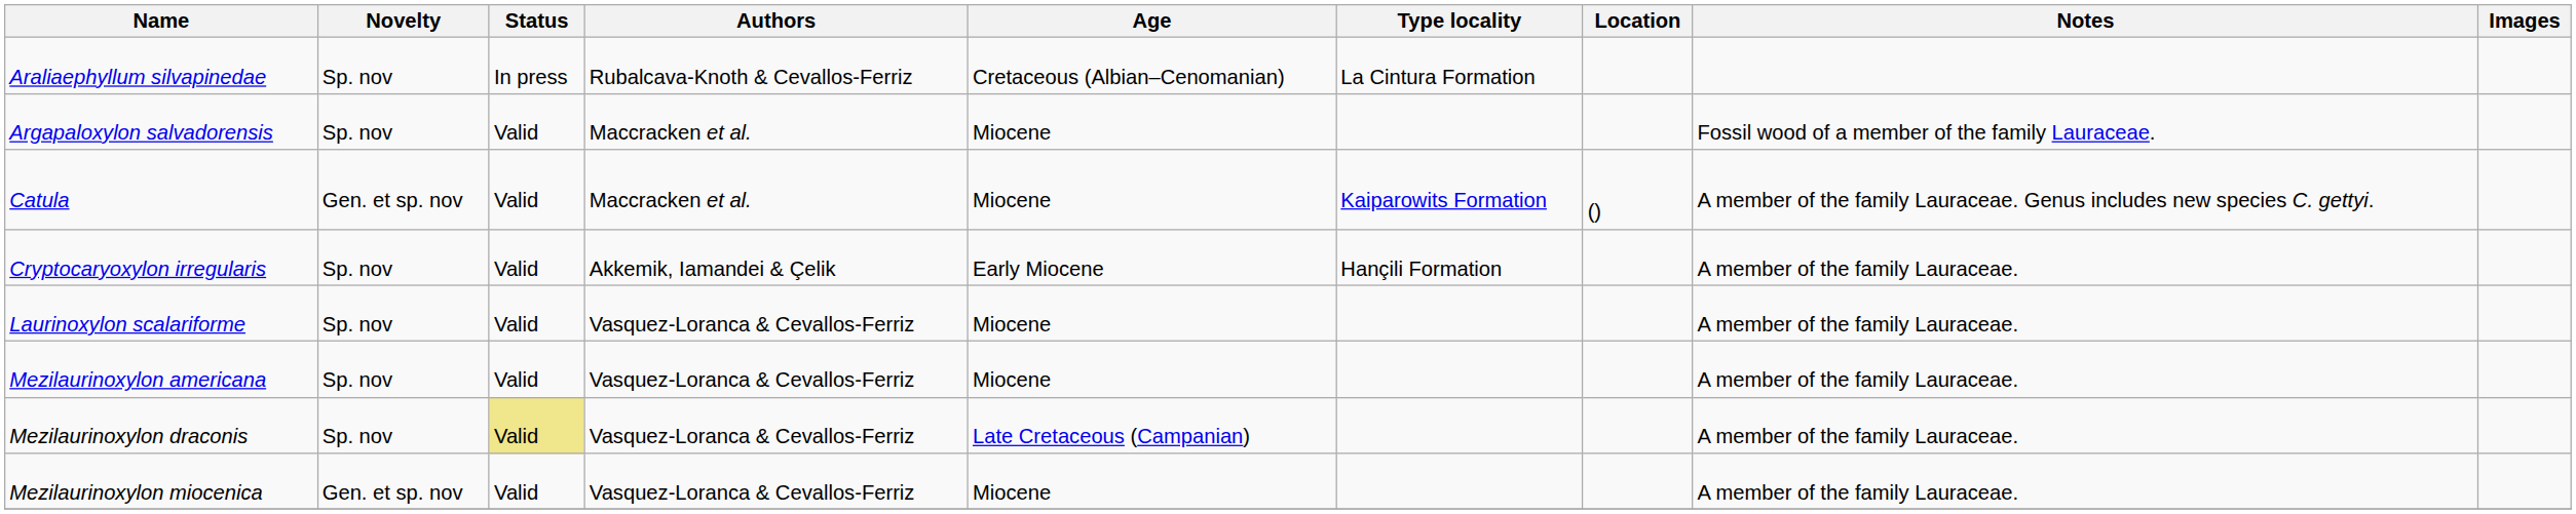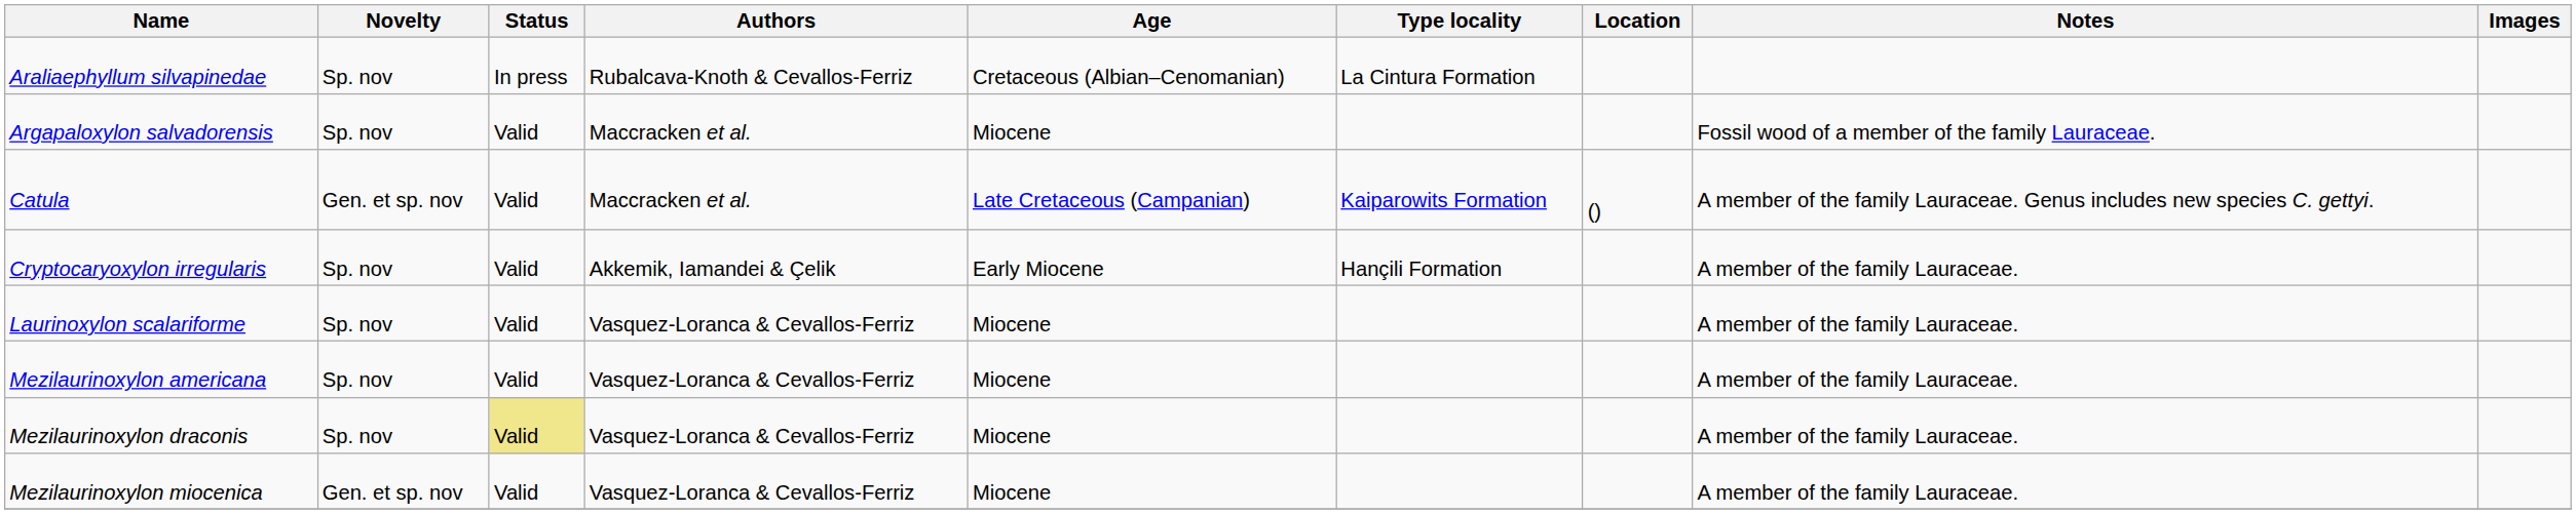Catula | Age: Miocene -> Late Cretaceous (Campanian)
Mezilaurinoxylon draconis | Age: Late Cretaceous (Campanian) -> Miocene
